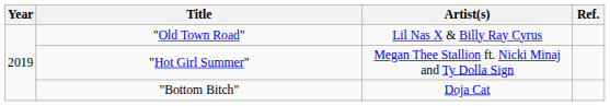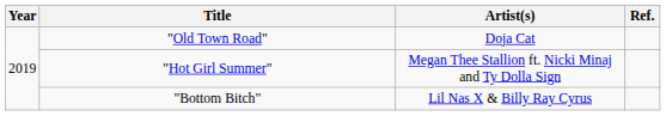"Old Town Road" | Artist(s): Lil Nas X & Billy Ray Cyrus -> Doja Cat
"Bottom Bitch" | Artist(s): Doja Cat -> Lil Nas X & Billy Ray Cyrus
